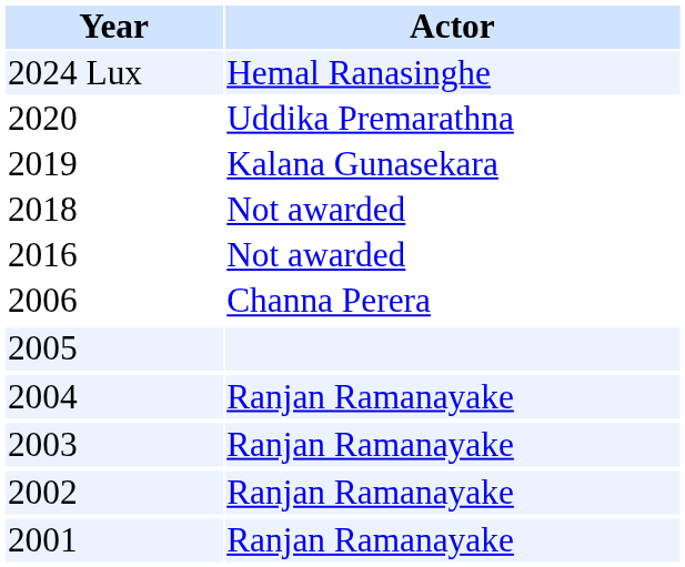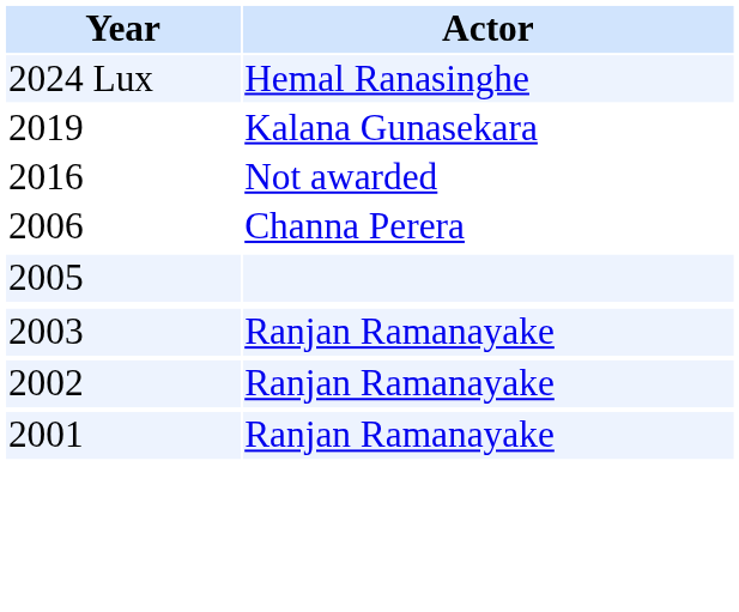- row: 2020 | Uddika Premarathna
- row: 2018 | Not awarded
- row: 2004 | Ranjan Ramanayake
